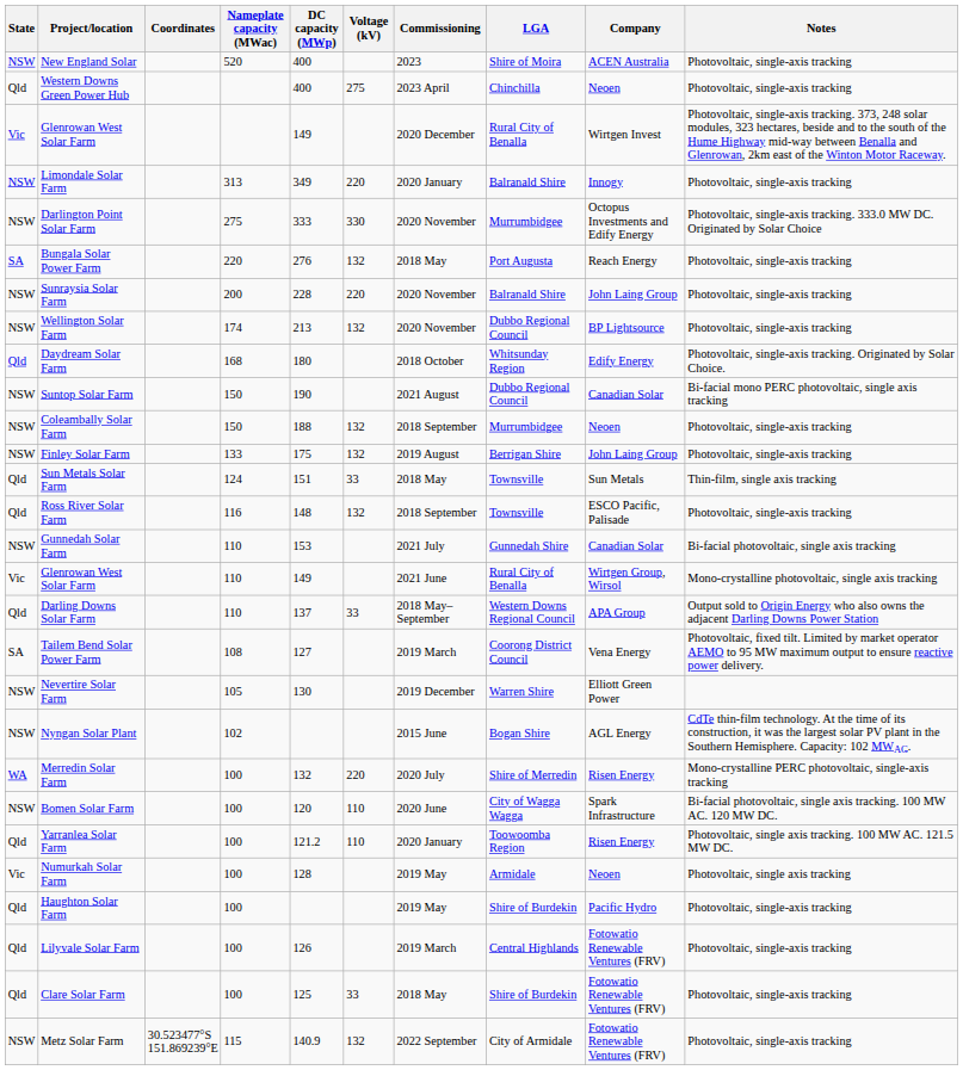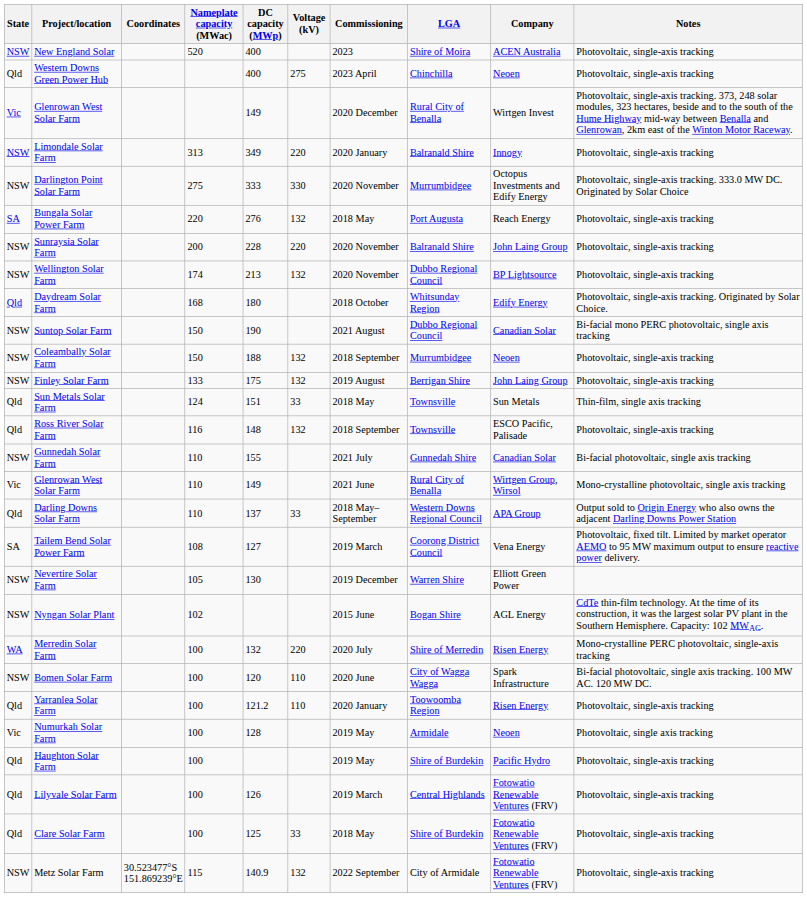Gunnedah Solar Farm | DC capacity (MWp): 153 -> 155
Yarranlea Solar Farm | Notes: Photovoltaic, single axis tracking. 100 MW AC. 121.5 MW DC. -> Photovoltaic, single-axis tracking
